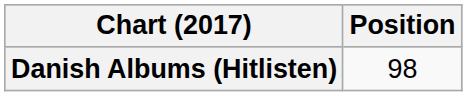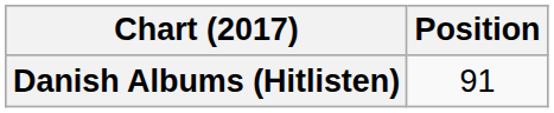Danish Albums (Hitlisten) | Position: 98 -> 91
